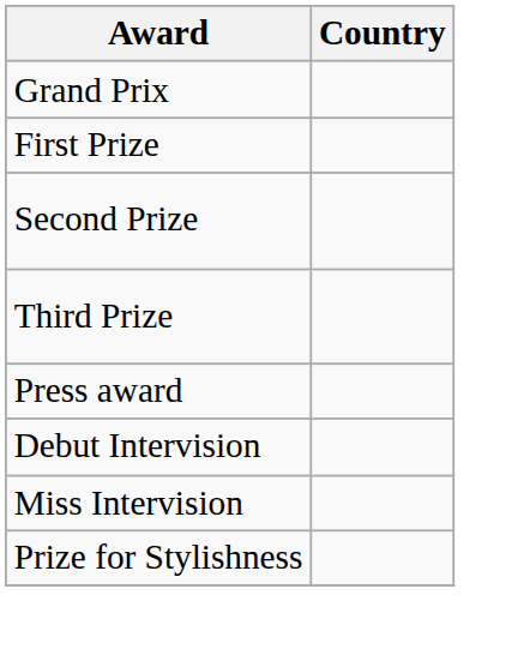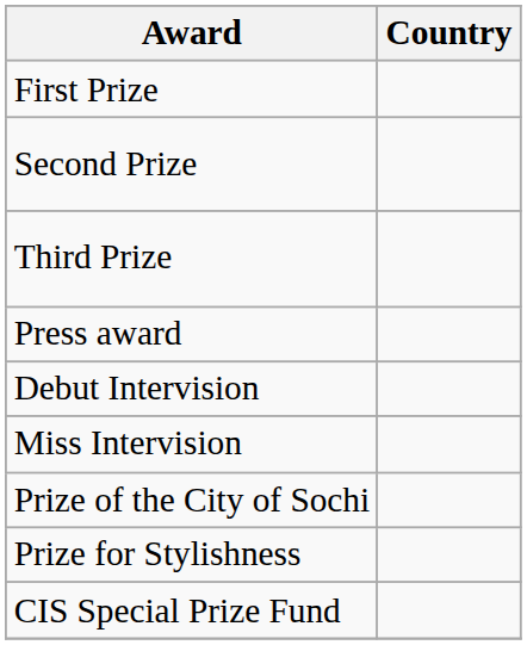- row: Grand Prix
+ row: Prize of the City of Sochi
+ row: CIS Special Prize Fund
